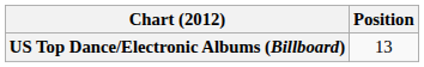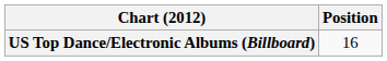US Top Dance/Electronic Albums (Billboard) | Position: 13 -> 16
